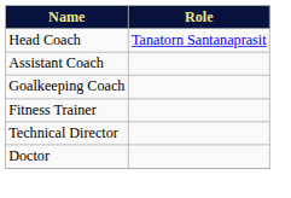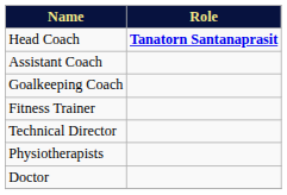Head Coach | Role: normal -> bold
+ row: Physiotherapists
